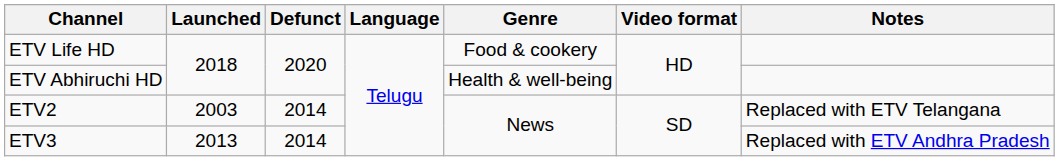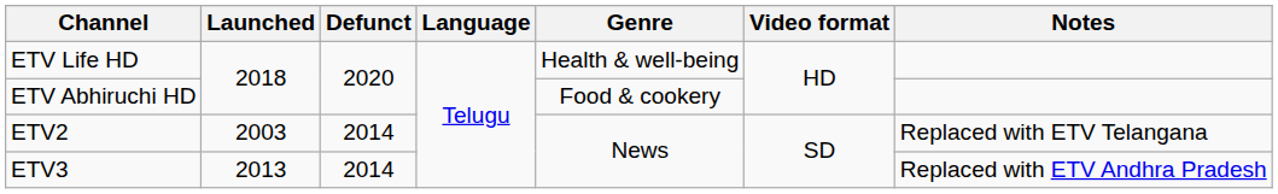ETV Life HD | Genre: Food & cookery -> Health & well-being
ETV Abhiruchi HD | Genre: Health & well-being -> Food & cookery
